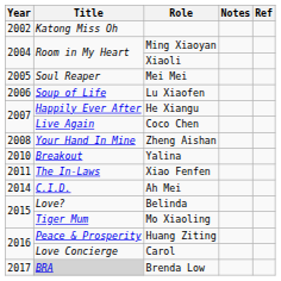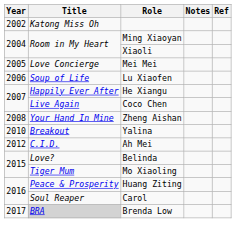Mei Mei | Title: Soul Reaper -> Love Concierge
- row: 2011 | The In-Laws | Xiao Fenfen
Ah Mei | Year: 2014 -> 2012
Carol | Title: Love Concierge -> Soul Reaper
